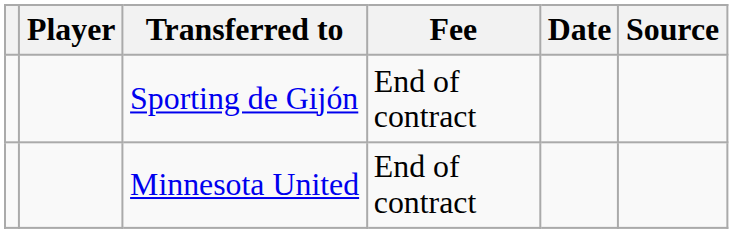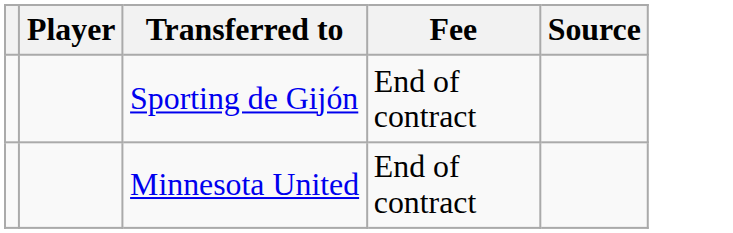- column: Date
